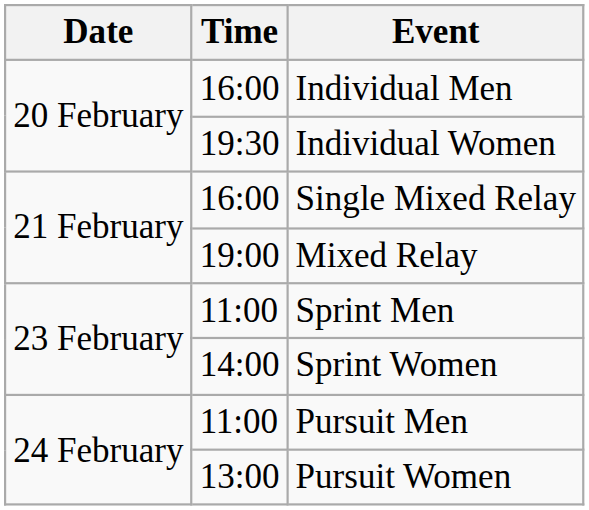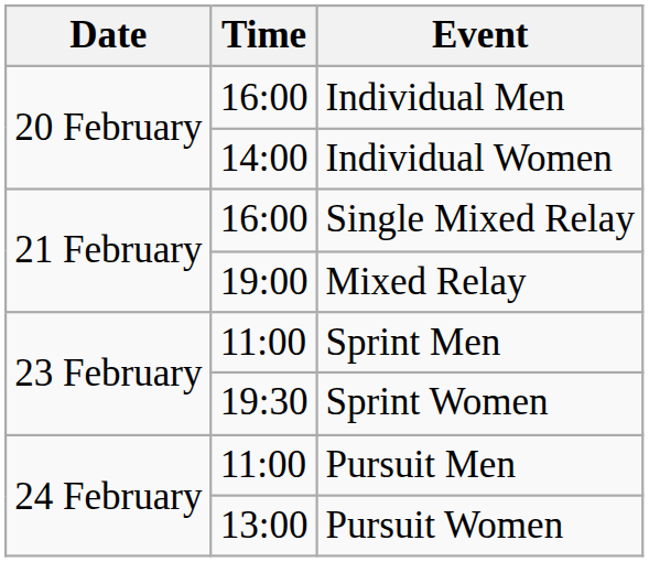Individual Women | Time: 19:30 -> 14:00
Sprint Women | Time: 14:00 -> 19:30
